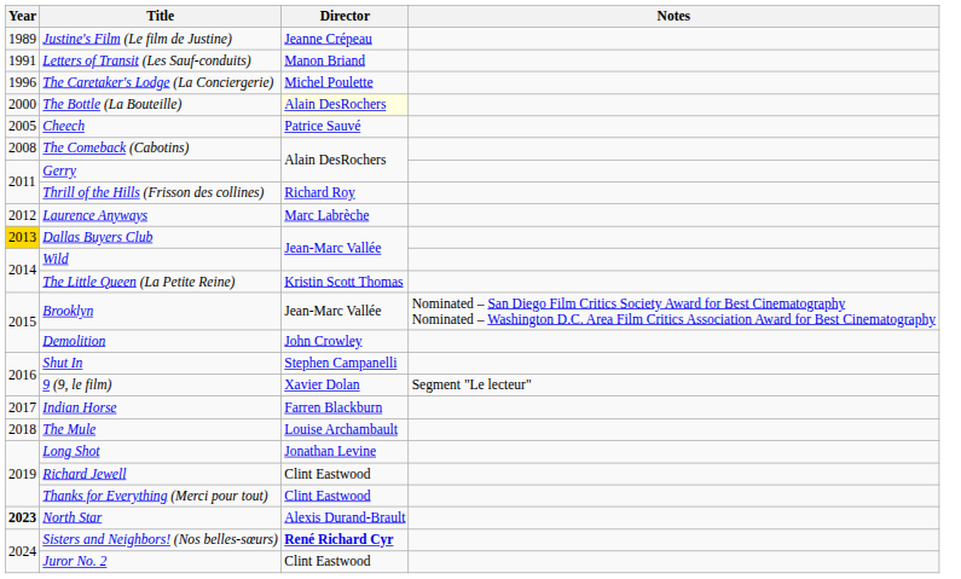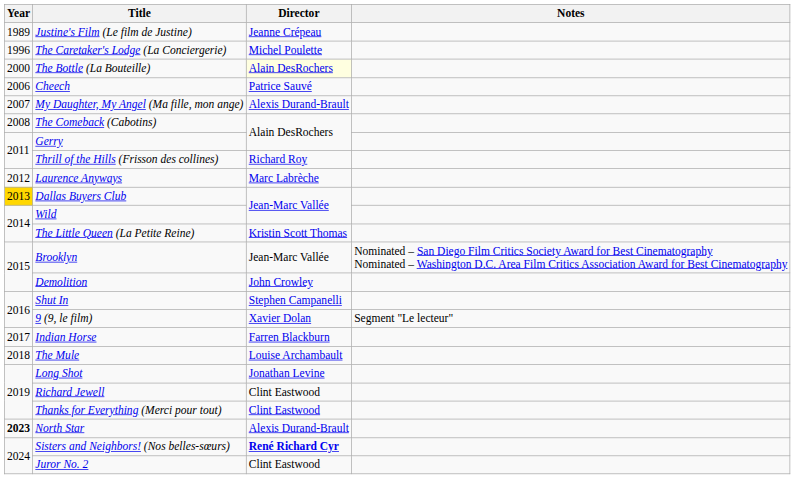- row: 1991 | Letters of Transit (Les Sauf-conduits) | Manon Briand
Cheech | Year: 2005 -> 2006
+ row: 2007 | My Daughter, My Angel (Ma fille, mon ange) | Alexis Durand-Brault
